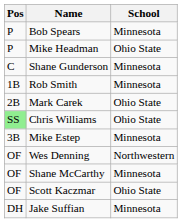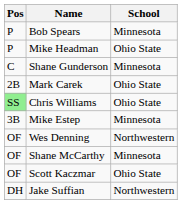- row: 1B | Rob Smith | Minnesota
Jake Suffian | School: Minnesota -> Northwestern
